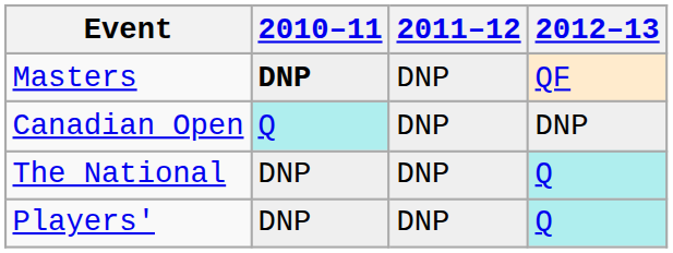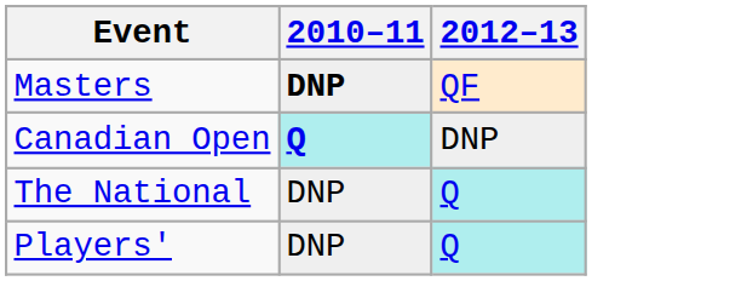- column: 2011–12 | DNP | DNP | DNP | DNP
Canadian Open | 2010–11: normal -> bold
